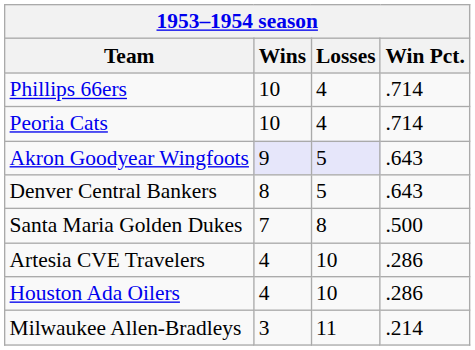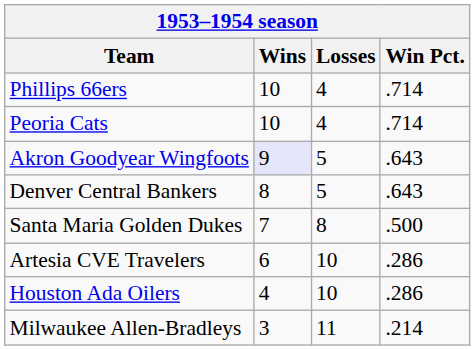Akron Goodyear Wingfoots | Losses: lavender background -> no background
Artesia CVE Travelers | Wins: 4 -> 6
